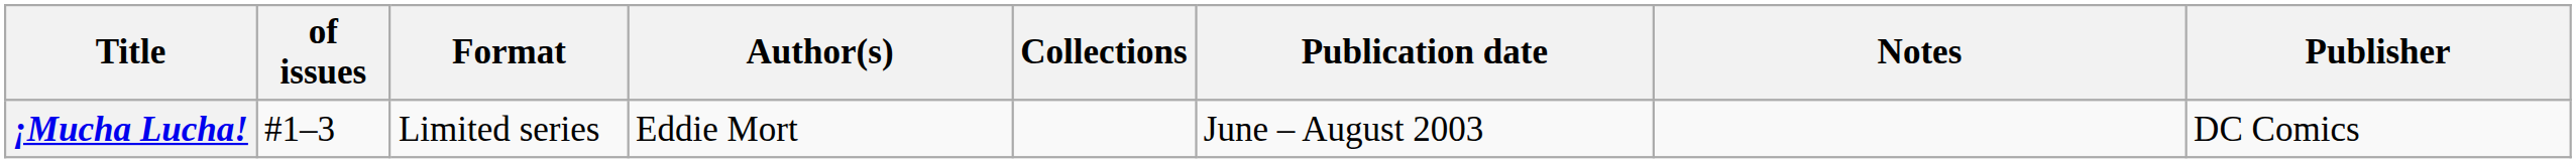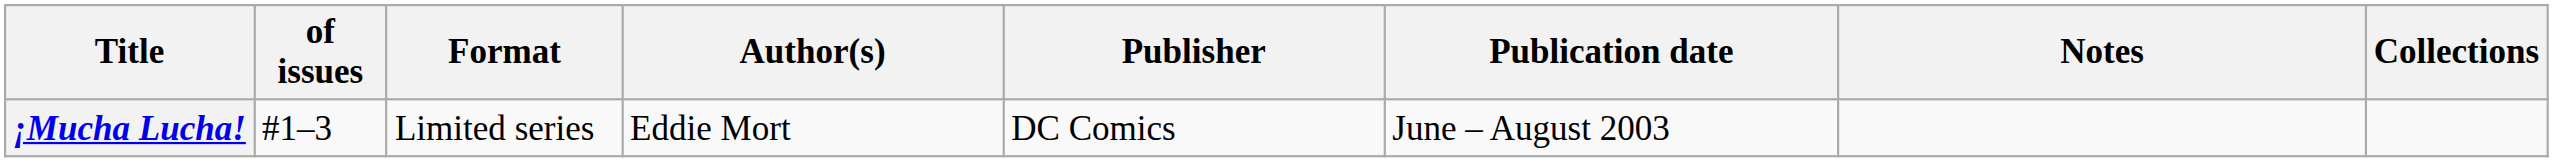columns swapped: Publisher <-> Collections
